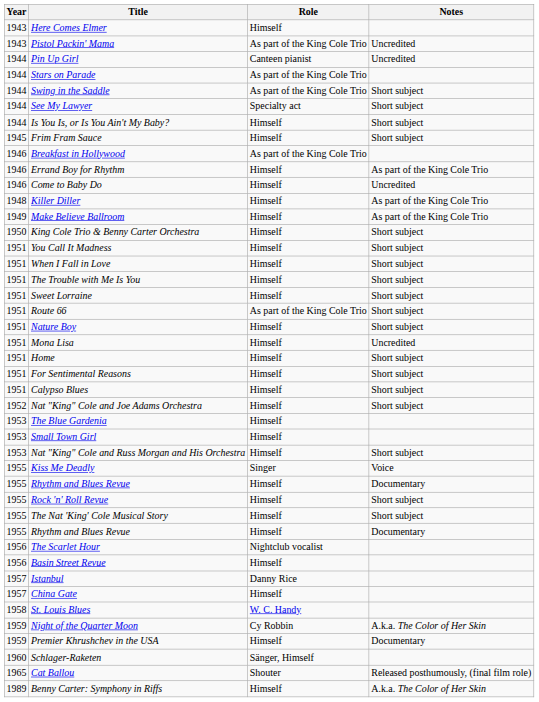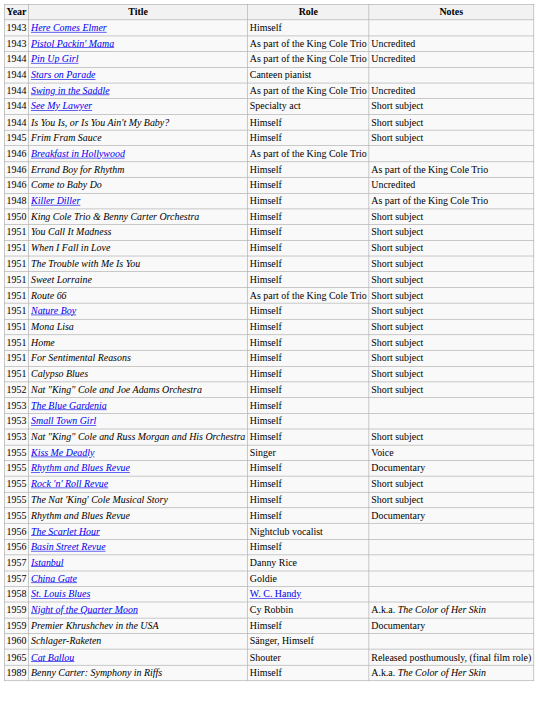Pin Up Girl | Role: Canteen pianist -> As part of the King Cole Trio
Stars on Parade | Role: As part of the King Cole Trio -> Canteen pianist
Swing in the Saddle | Notes: Short subject -> Uncredited
- row: 1949 | Make Believe Ballroom | Himself | As part of the King Cole Trio
Mona Lisa | Notes: Uncredited -> Short subject
China Gate | Role: Himself -> Goldie
